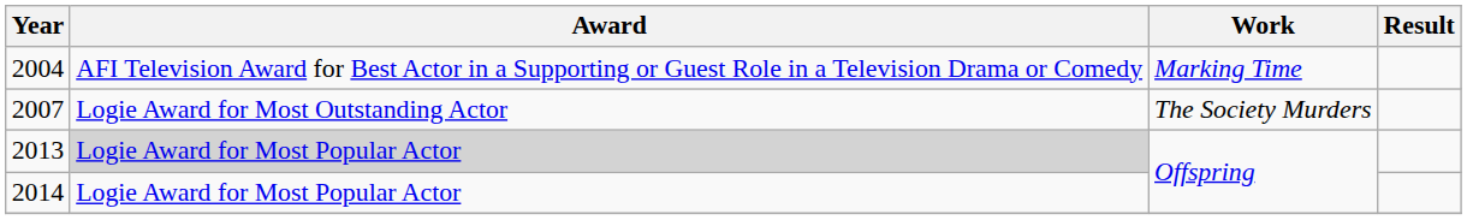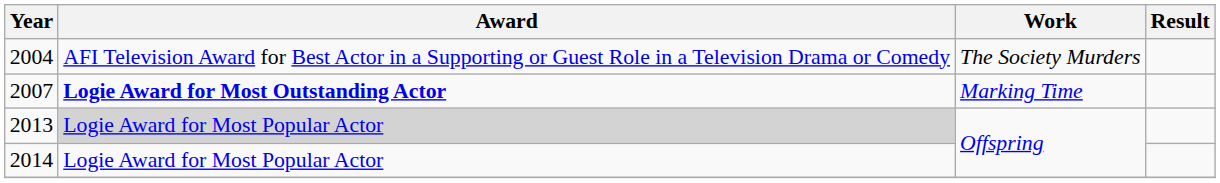2004 | Work: Marking Time -> The Society Murders
2007 | Award: normal -> bold
2007 | Work: The Society Murders -> Marking Time
